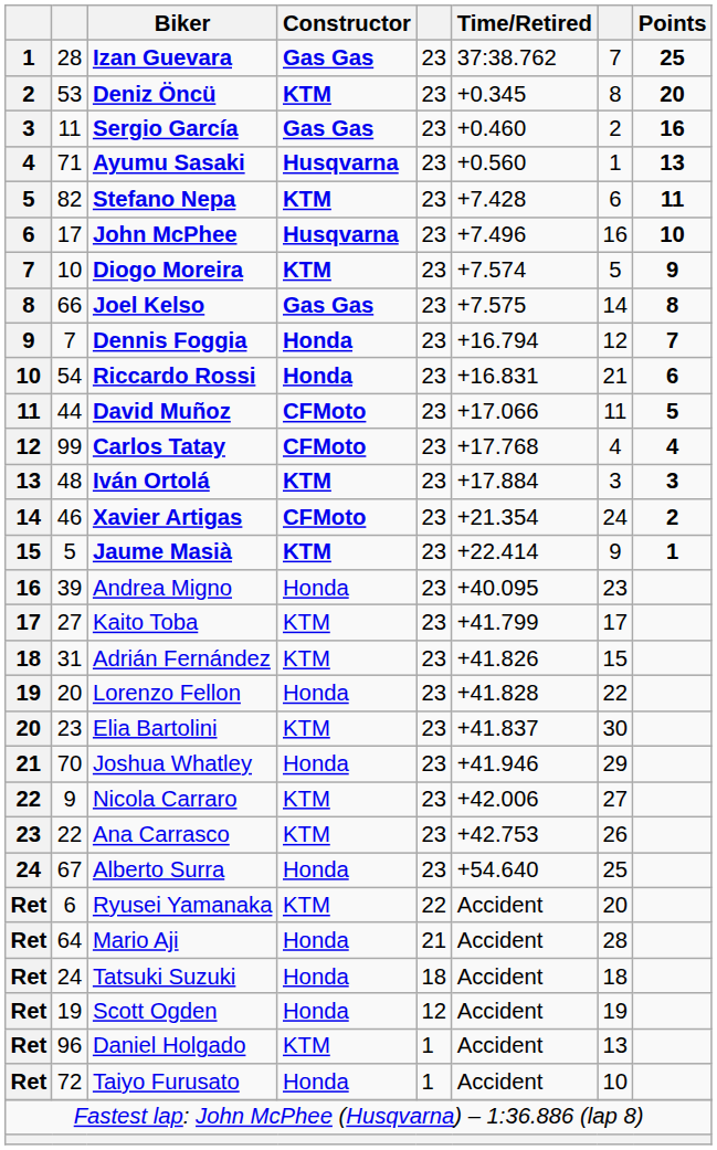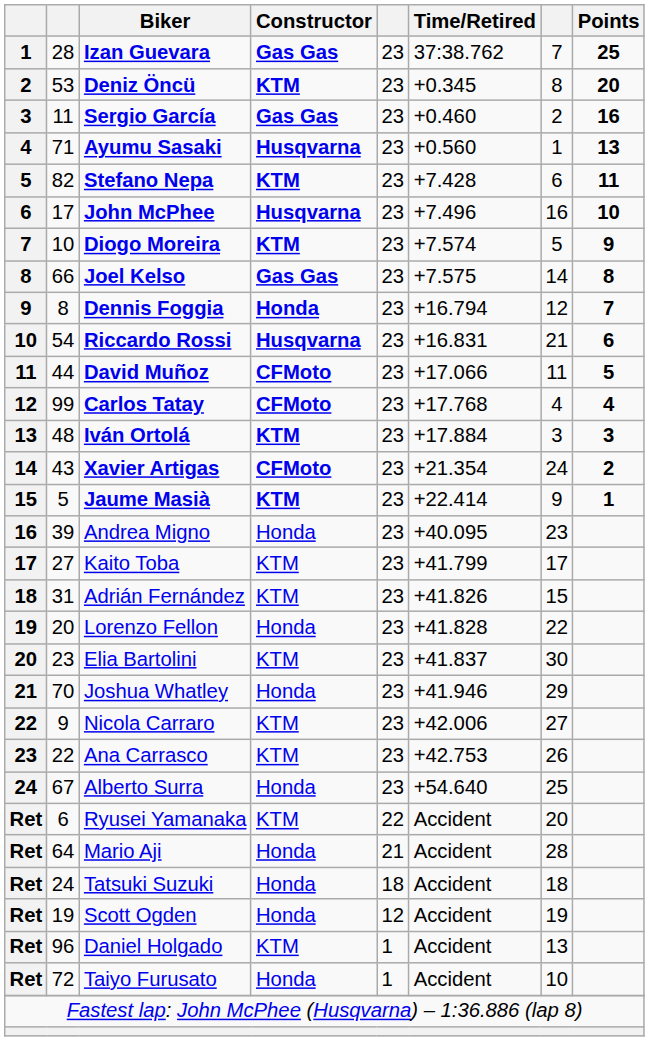Dennis Foggia | column 2: 7 -> 8
Riccardo Rossi | Constructor: Honda -> Husqvarna
Xavier Artigas | column 2: 46 -> 43
